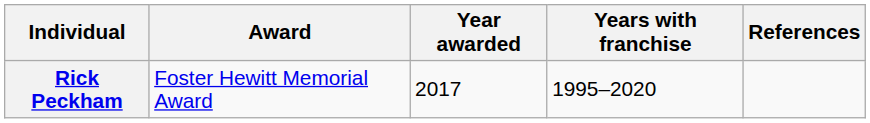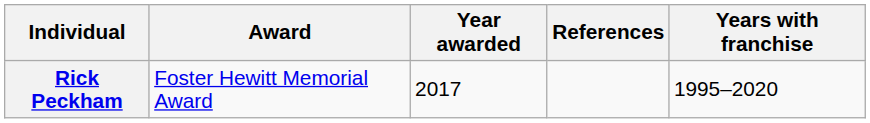columns swapped: Years with franchise <-> References
